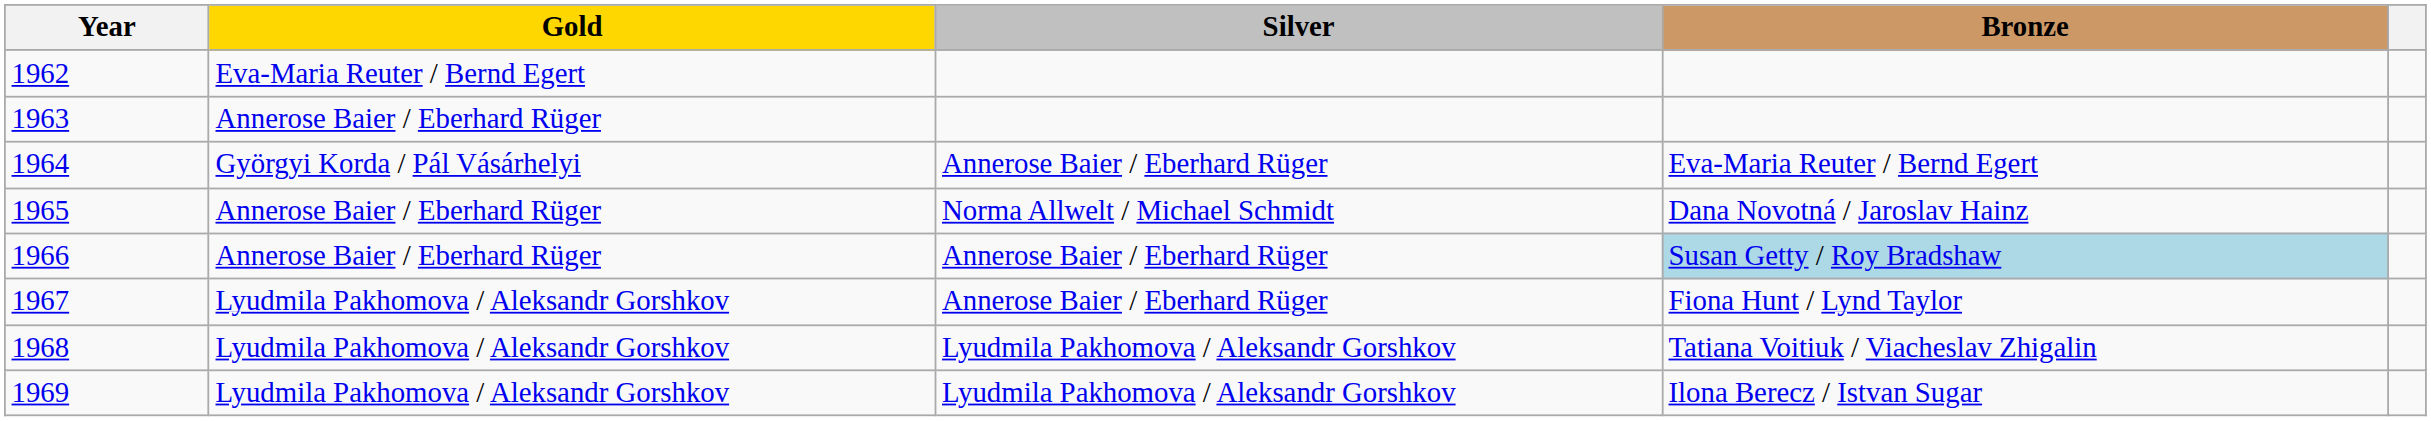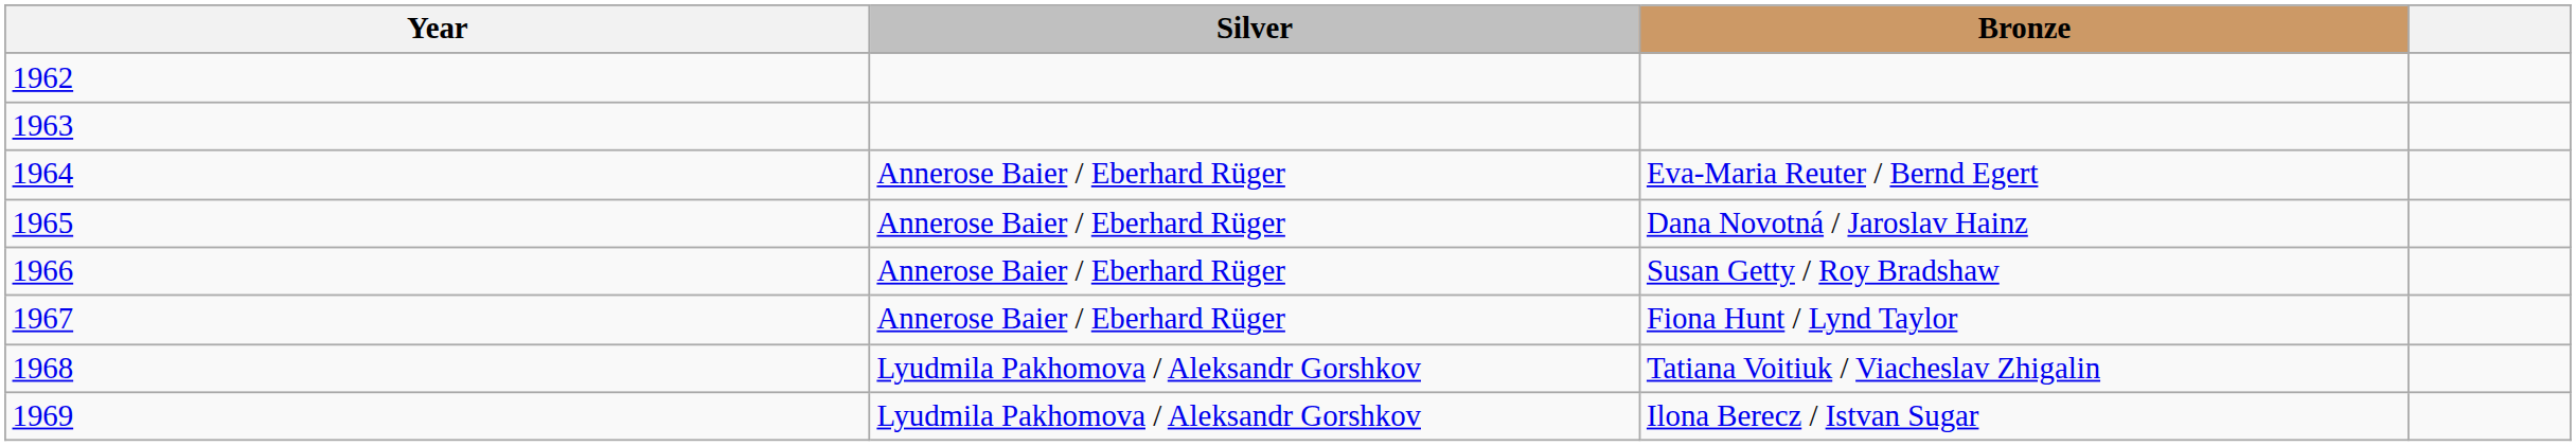- column: Gold | Eva-Maria Reuter / Bernd Egert | Annerose Baier / Eberhard Rüger | Györgyi Korda / Pál Vásárhelyi | Annerose Baier / Eberhard Rüger | Annerose Baier / Eberhard Rüger | Lyudmila Pakhomova / Aleksandr Gorshkov | Lyudmila Pakhomova / Aleksandr Gorshkov | Lyudmila Pakhomova / Aleksandr Gorshkov
1965 | Silver: Norma Allwelt / Michael Schmidt -> Annerose Baier / Eberhard Rüger
1966 | Bronze: lightblue background -> no background
